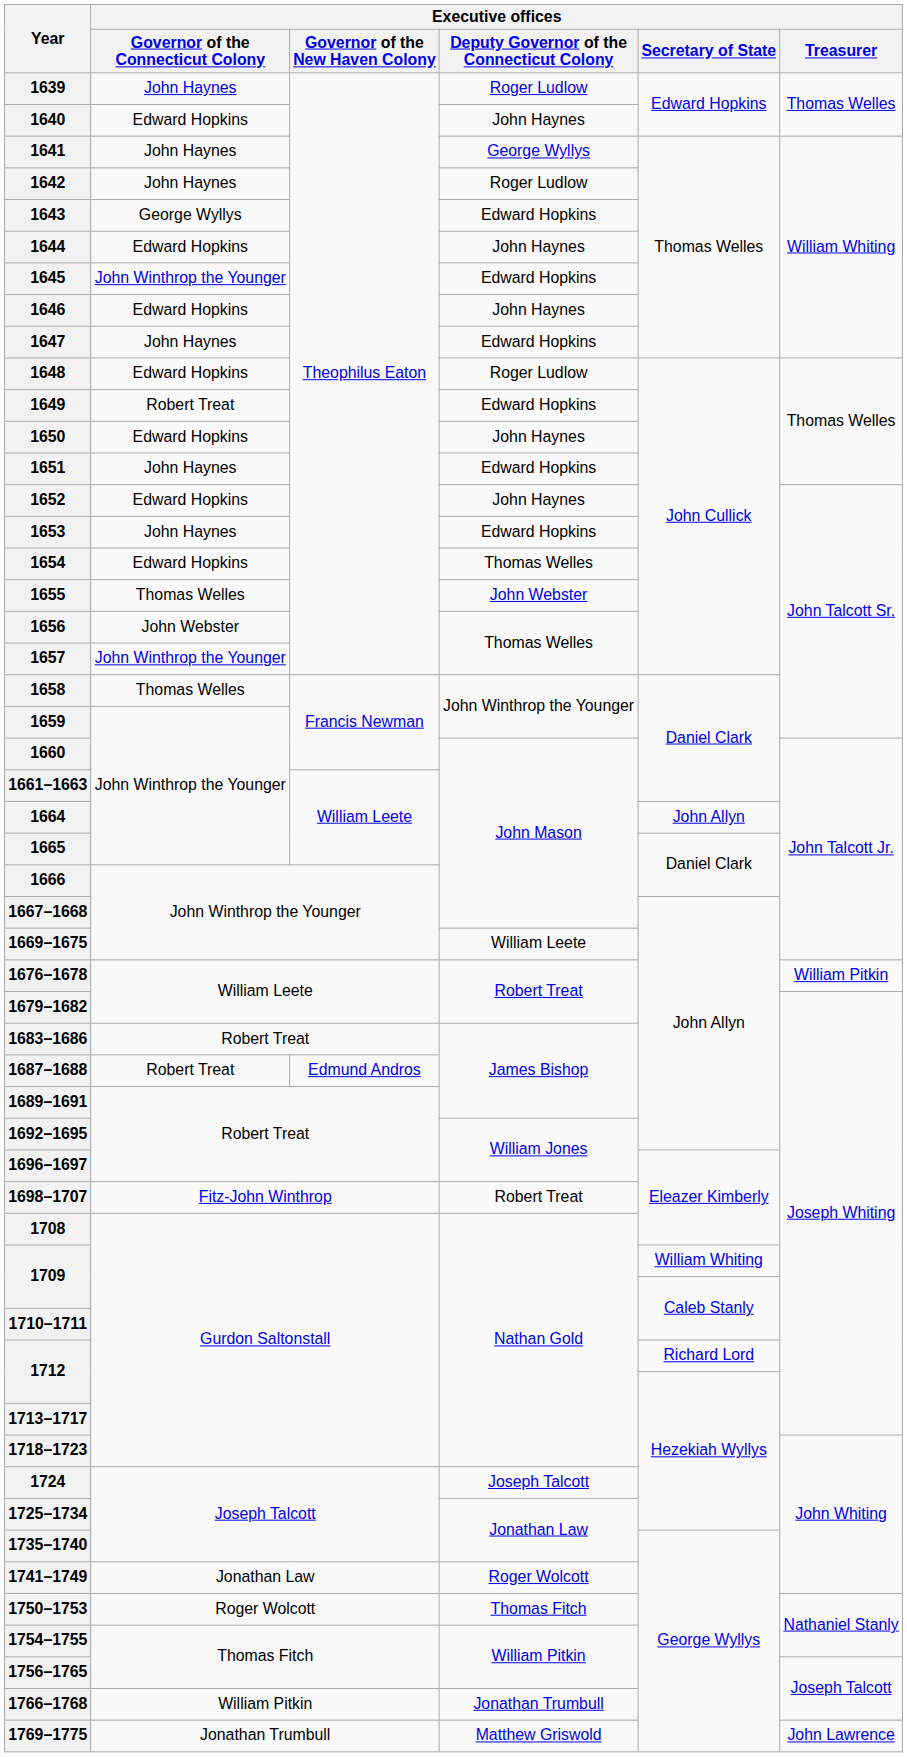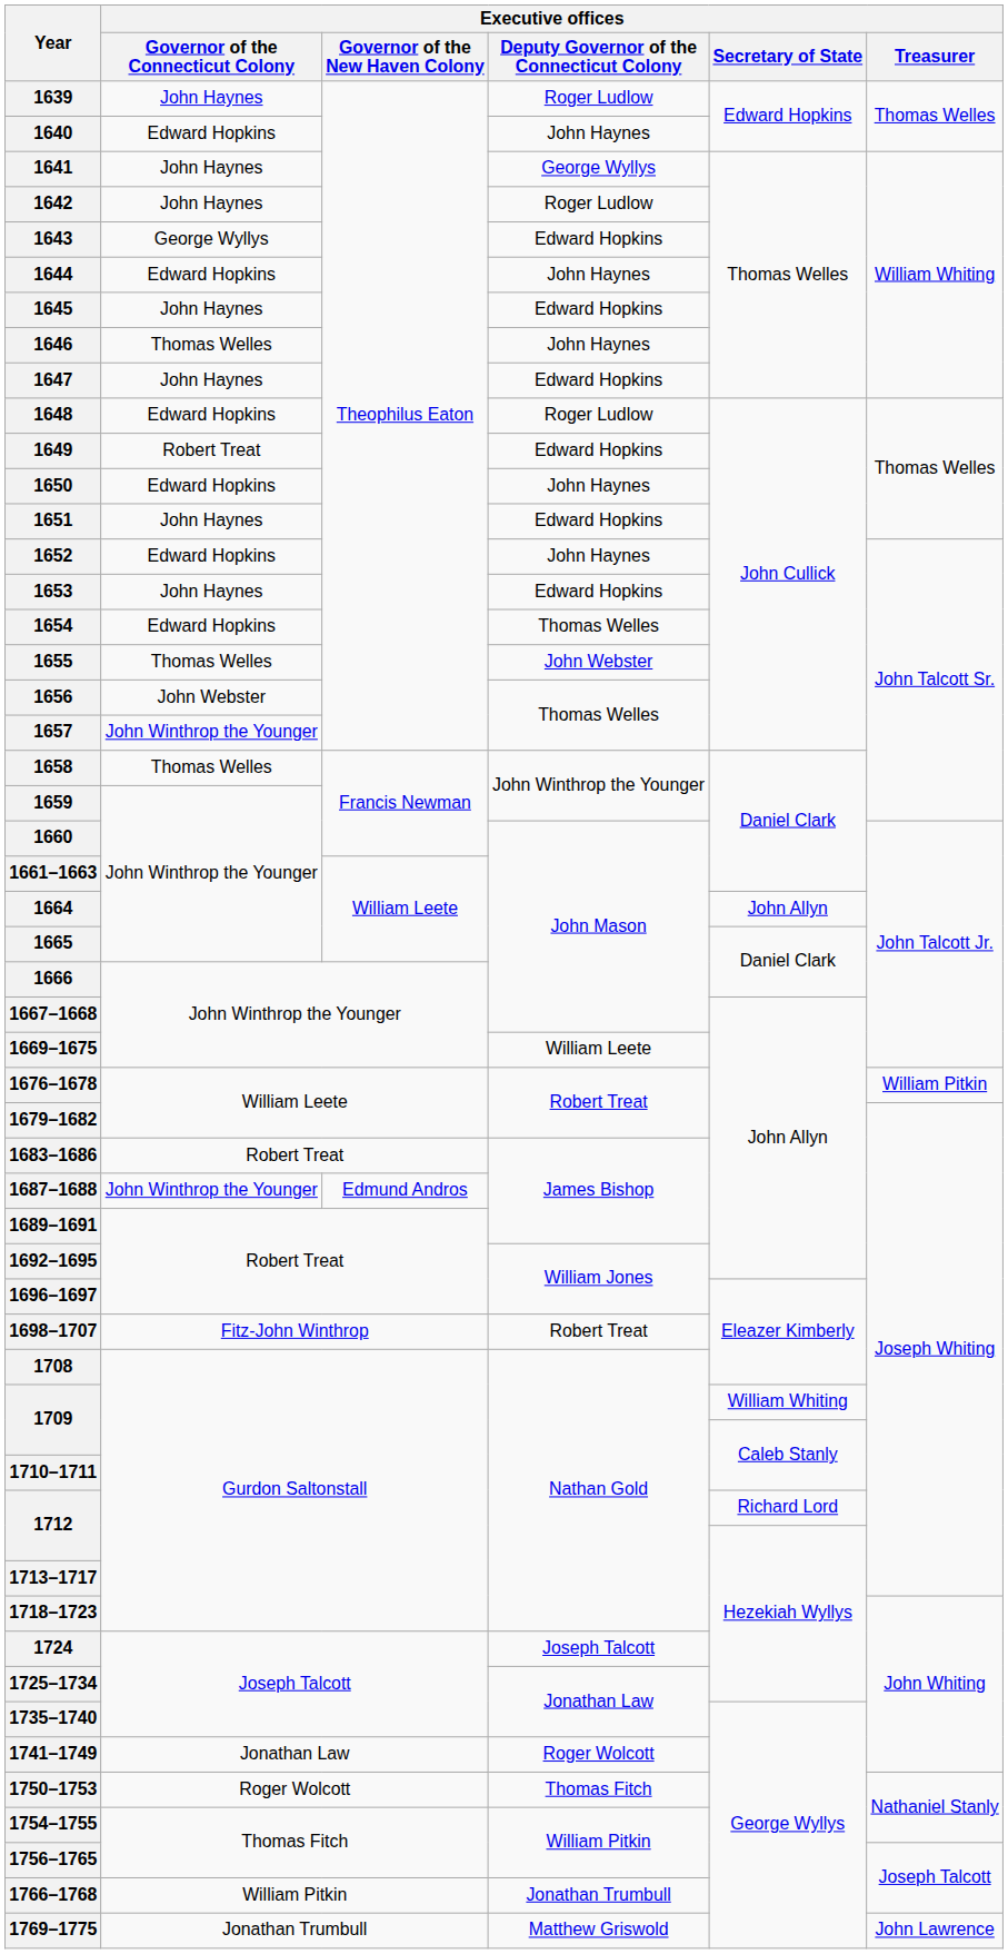1645 | Executive offices / Governor of the Connecticut Colony: John Winthrop the Younger -> John Haynes
1646 | Executive offices / Governor of the Connecticut Colony: Edward Hopkins -> Thomas Welles
1687–1688 | Executive offices / Governor of the Connecticut Colony: Robert Treat -> John Winthrop the Younger
